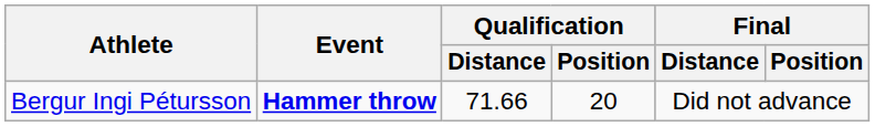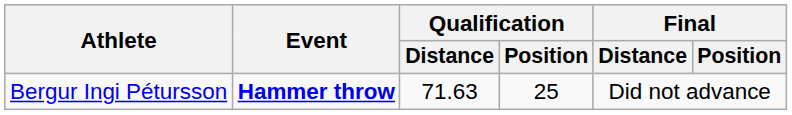Bergur Ingi Pétursson | Qualification / Distance: 71.66 -> 71.63
Bergur Ingi Pétursson | Qualification / Position: 20 -> 25
